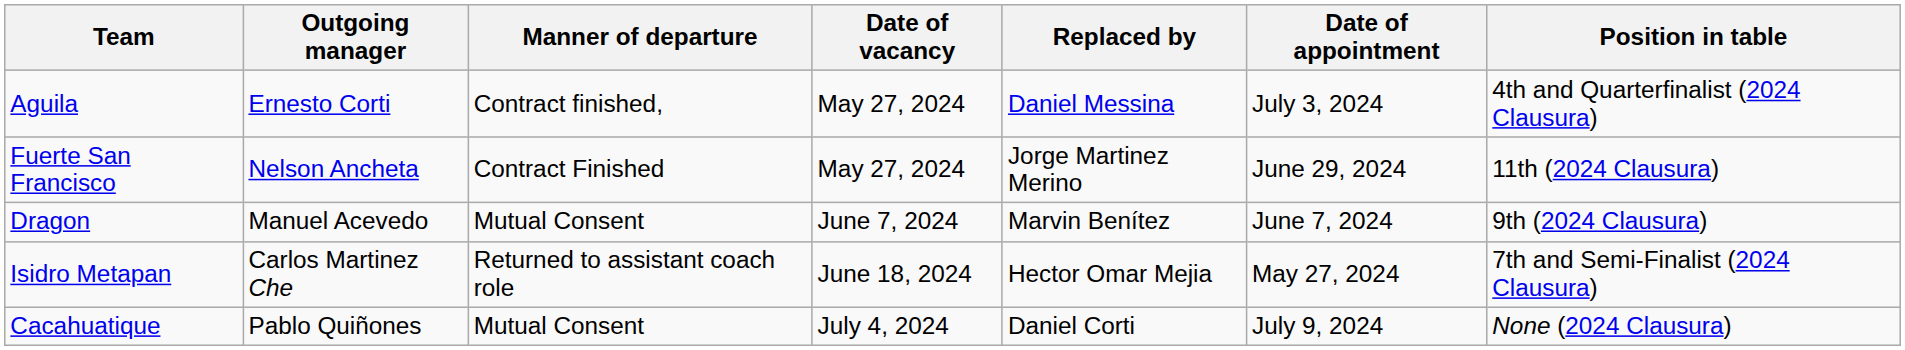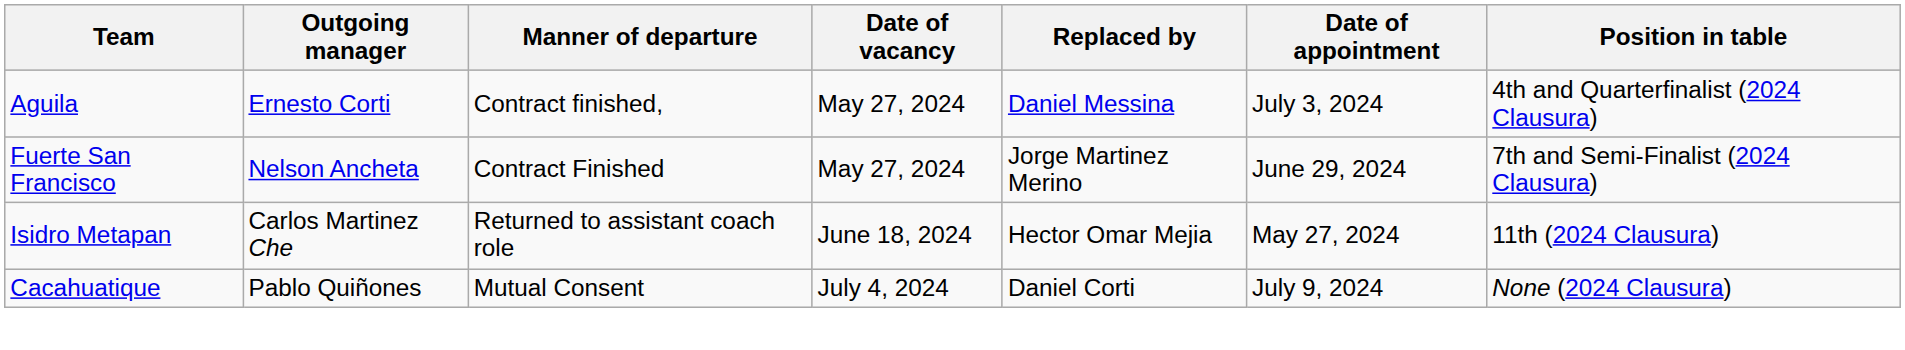Fuerte San Francisco | Position in table: 11th (2024 Clausura) -> 7th and Semi-Finalist (2024 Clausura)
- row: Dragon | Manuel Acevedo | Mutual Consent | June 7, 2024 | Marvin Benítez | June 7, 2024 | 9th (2024 Clausura)
Isidro Metapan | Position in table: 7th and Semi-Finalist (2024 Clausura) -> 11th (2024 Clausura)
